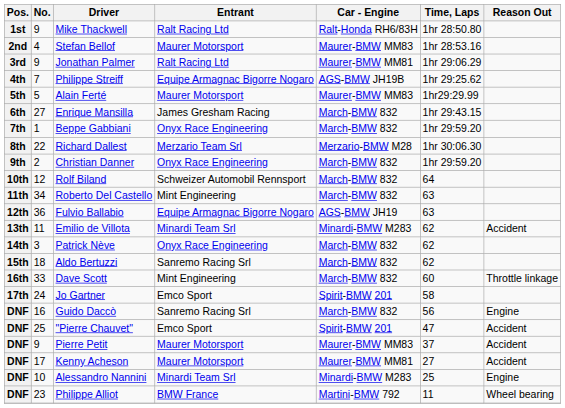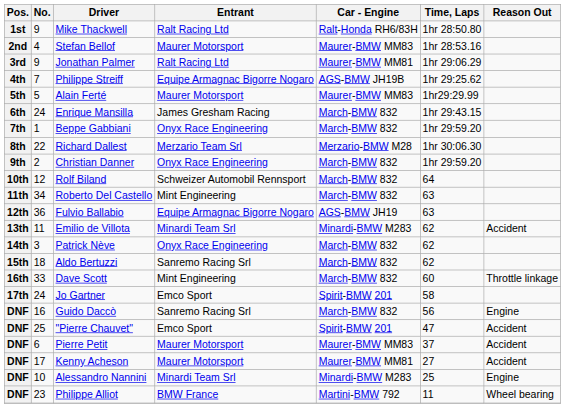Enrique Mansilla | No.: 27 -> 24
Pierre Petit | No.: 9 -> 6
